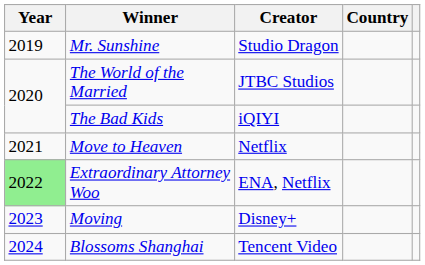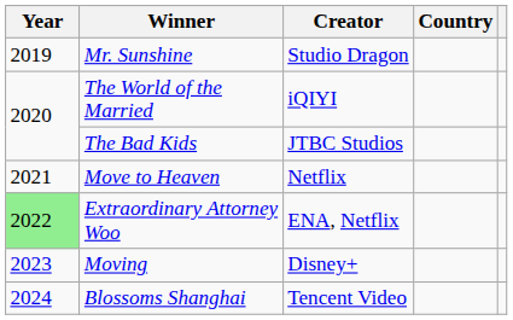The World of the Married | Creator: JTBC Studios -> iQIYI
The Bad Kids | Creator: iQIYI -> JTBC Studios
